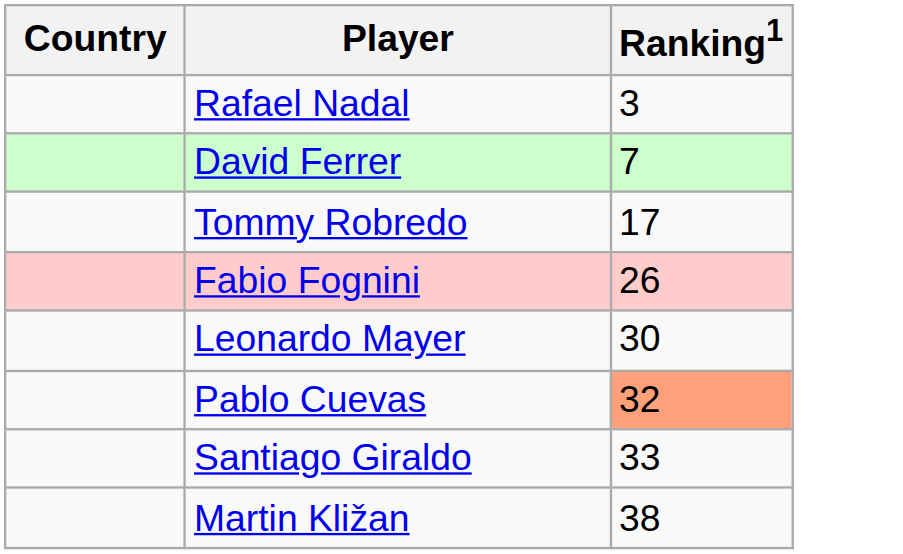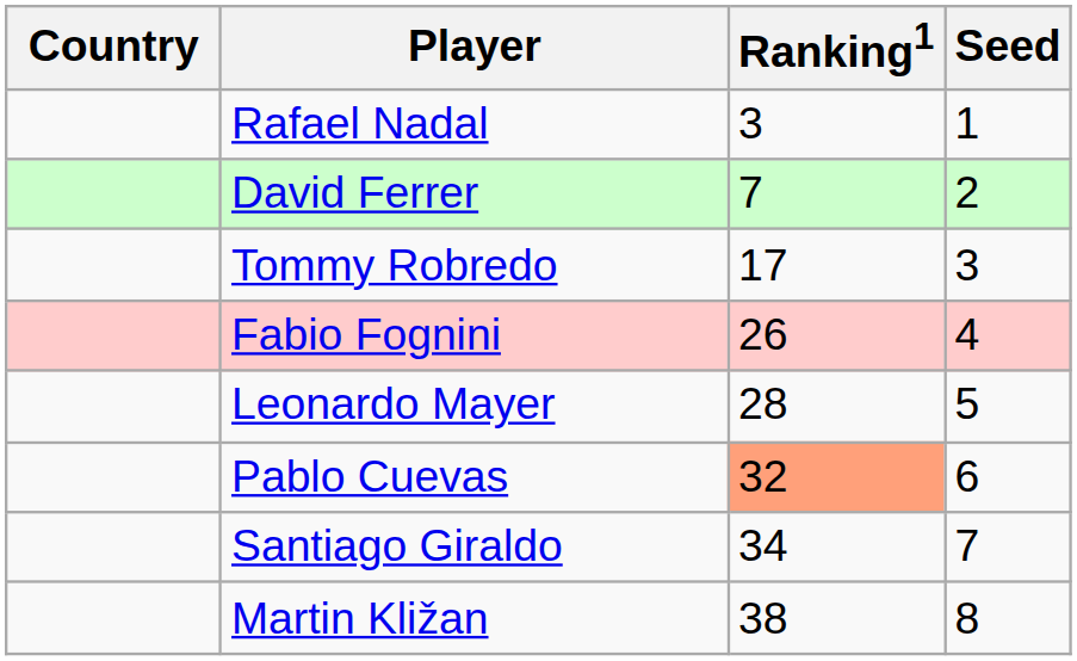+ column: Seed | 1 | 2 | 3 | 4 | 5 | 6 | 7 | 8
Leonardo Mayer | Ranking1: 30 -> 28
Santiago Giraldo | Ranking1: 33 -> 34
